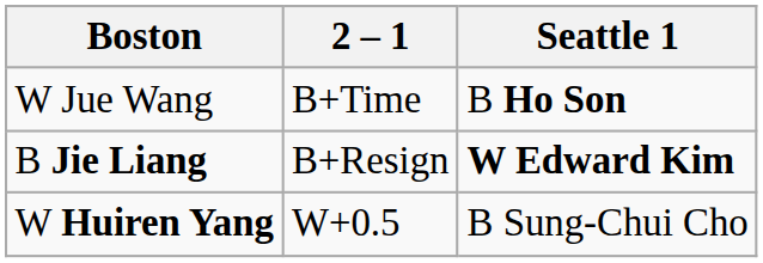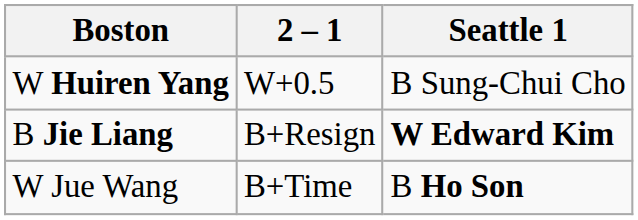rows swapped: W Jue Wang <-> W Huiren Yang
